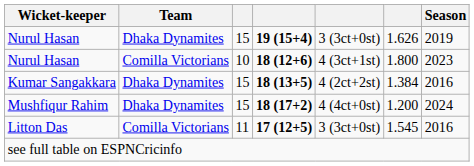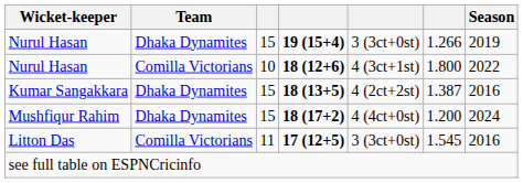19 (15+4) | column 6: 1.626 -> 1.266
18 (12+6) | Season: 2023 -> 2022
18 (13+5) | column 6: 1.384 -> 1.387
